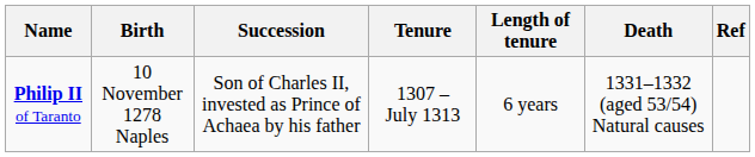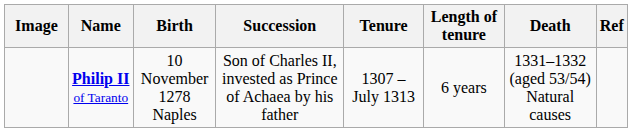+ column: Image
